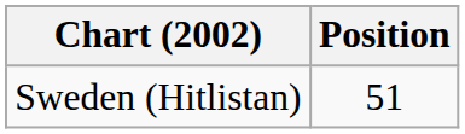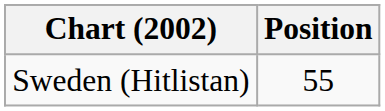Sweden (Hitlistan) | Position: 51 -> 55
